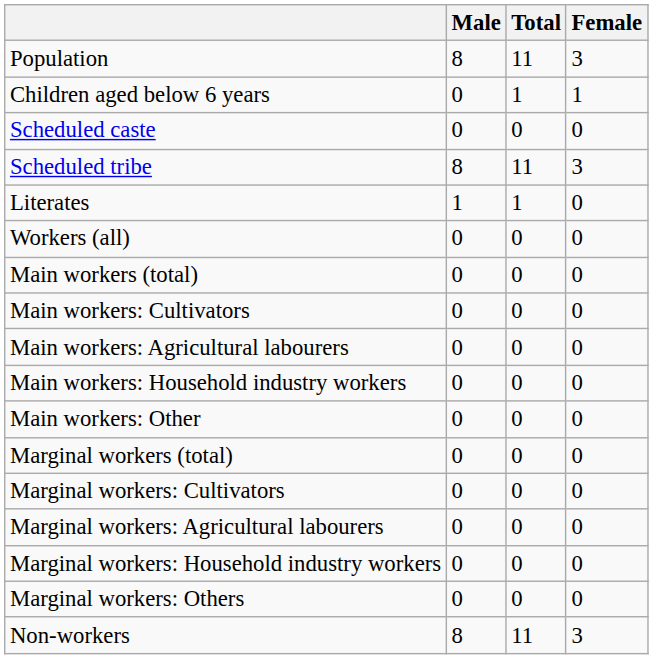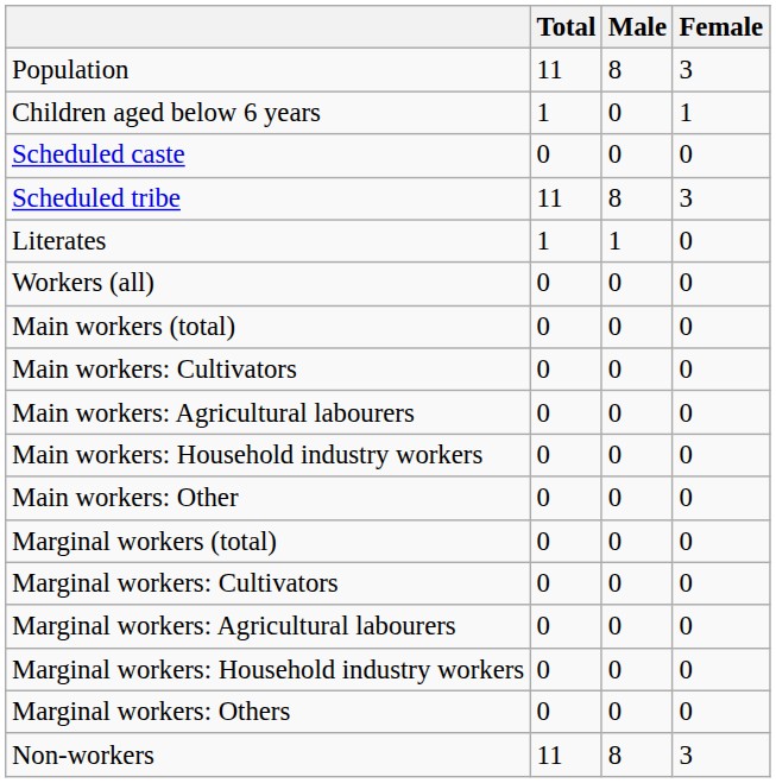columns swapped: Total <-> Male
